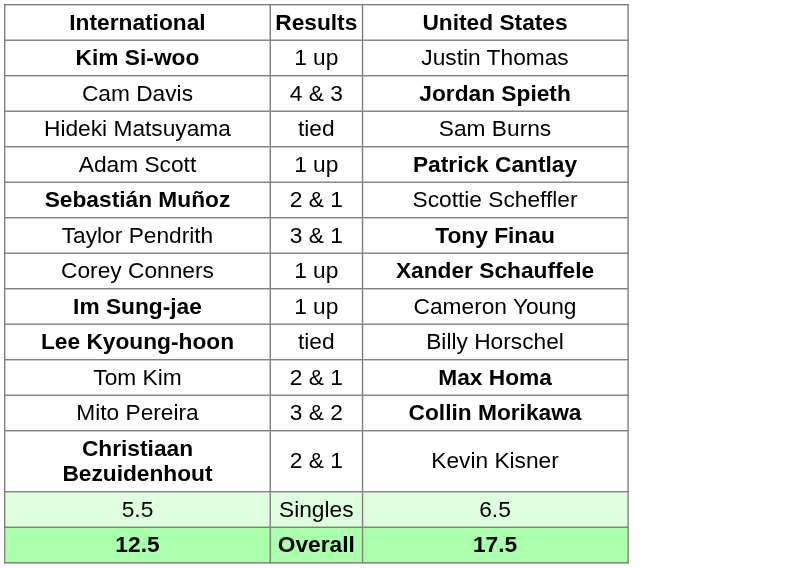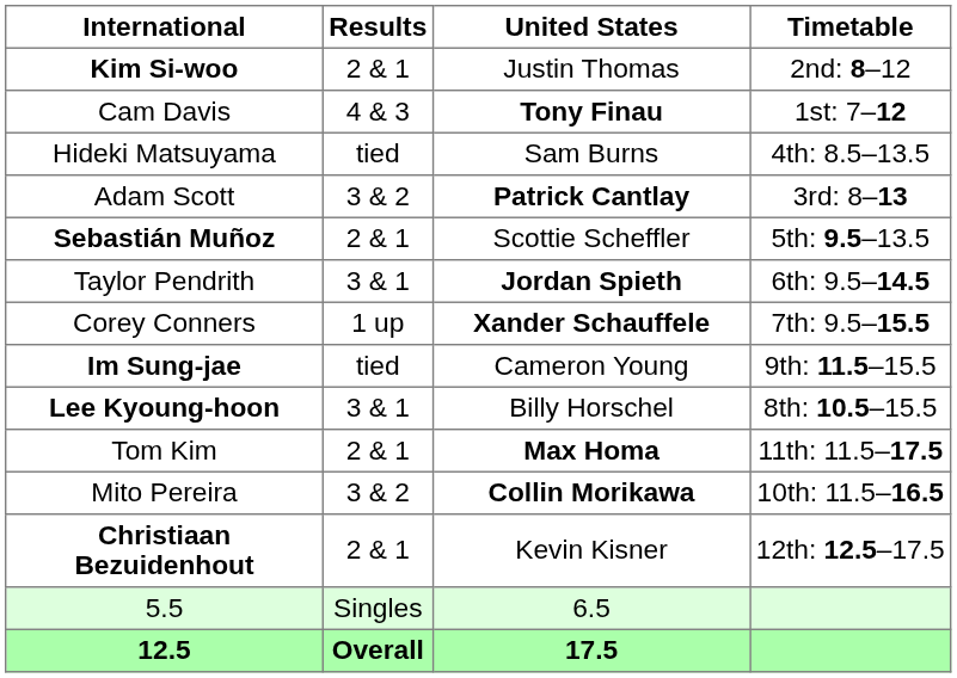+ column: Timetable | 2nd: 8–12 | 1st: 7–12 | 4th: 8.5–13.5 | 3rd: 8–13 | 5th: 9.5–13.5 | 6th: 9.5–14.5 | 7th: 9.5–15.5 | 9th: 11.5–15.5 | 8th: 10.5–15.5 | 11th: 11.5–17.5 | 10th: 11.5–16.5 | 12th: 12.5–17.5
Kim Si-woo | Results: 1 up -> 2 & 1
Cam Davis | United States: Jordan Spieth -> Tony Finau
Adam Scott | Results: 1 up -> 3 & 2
Taylor Pendrith | United States: Tony Finau -> Jordan Spieth
Im Sung-jae | Results: 1 up -> tied
Lee Kyoung-hoon | Results: tied -> 3 & 1
